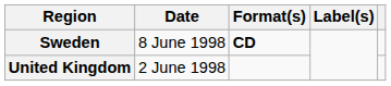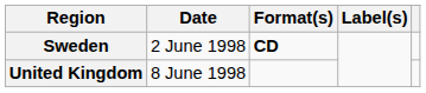Sweden | Date: 8 June 1998 -> 2 June 1998
United Kingdom | Date: 2 June 1998 -> 8 June 1998
